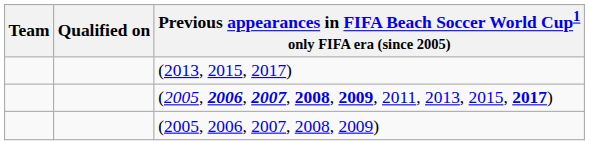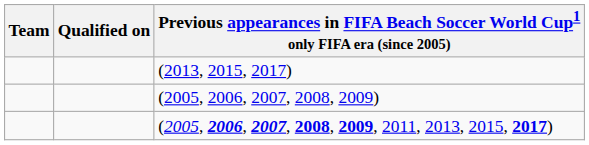rows swapped: (2005, 2006, 2007, 2008, 2009) <-> (2005, 2006, 2007, 2008, 2009, 2011, 2013, 2015, 2017)
